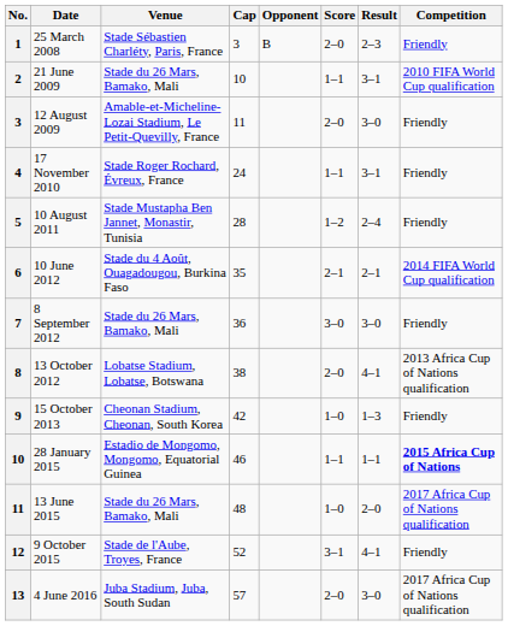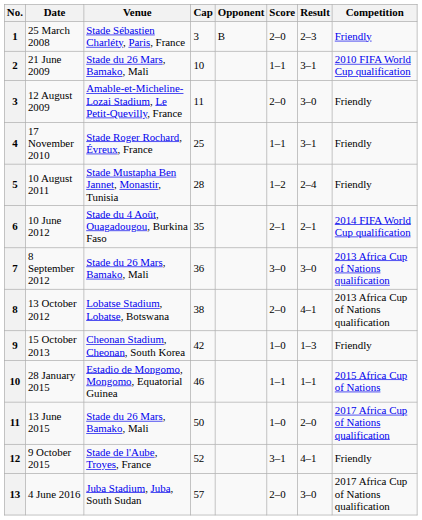17 November 2010 | Cap: 24 -> 25
8 September 2012 | Competition: Friendly -> 2013 Africa Cup of Nations qualification
28 January 2015 | Competition: bold -> normal
13 June 2015 | Cap: 48 -> 50
